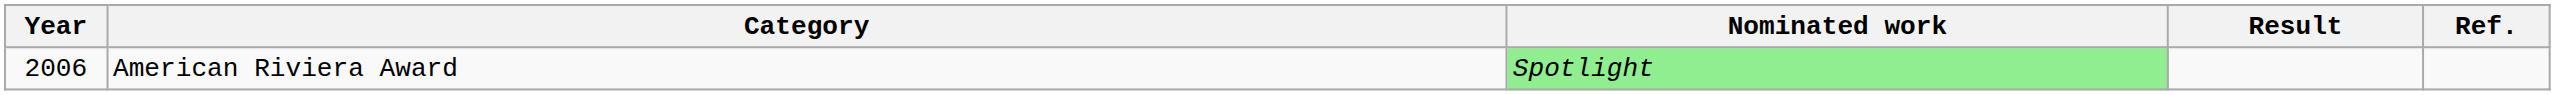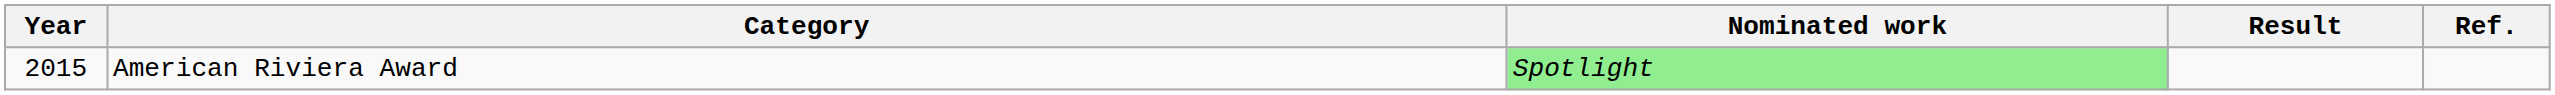American Riviera Award | Year: 2006 -> 2015
